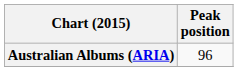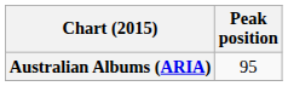Australian Albums (ARIA) | Peak position: 96 -> 95
